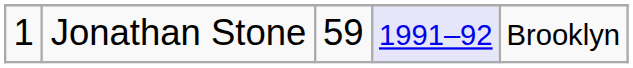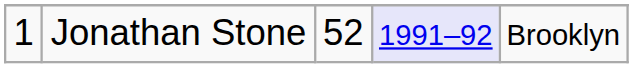Jonathan Stone | column 3: 59 -> 52
